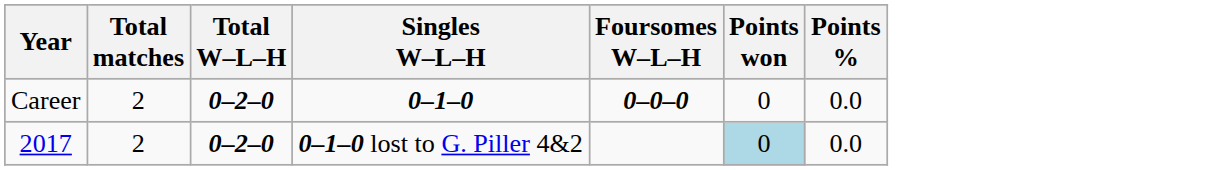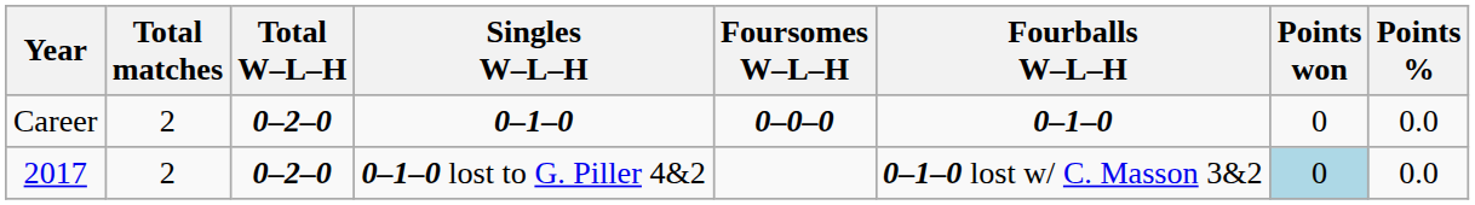+ column: Fourballs W–L–H | 0–1–0 | 0–1–0 lost w/ C. Masson 3&2
